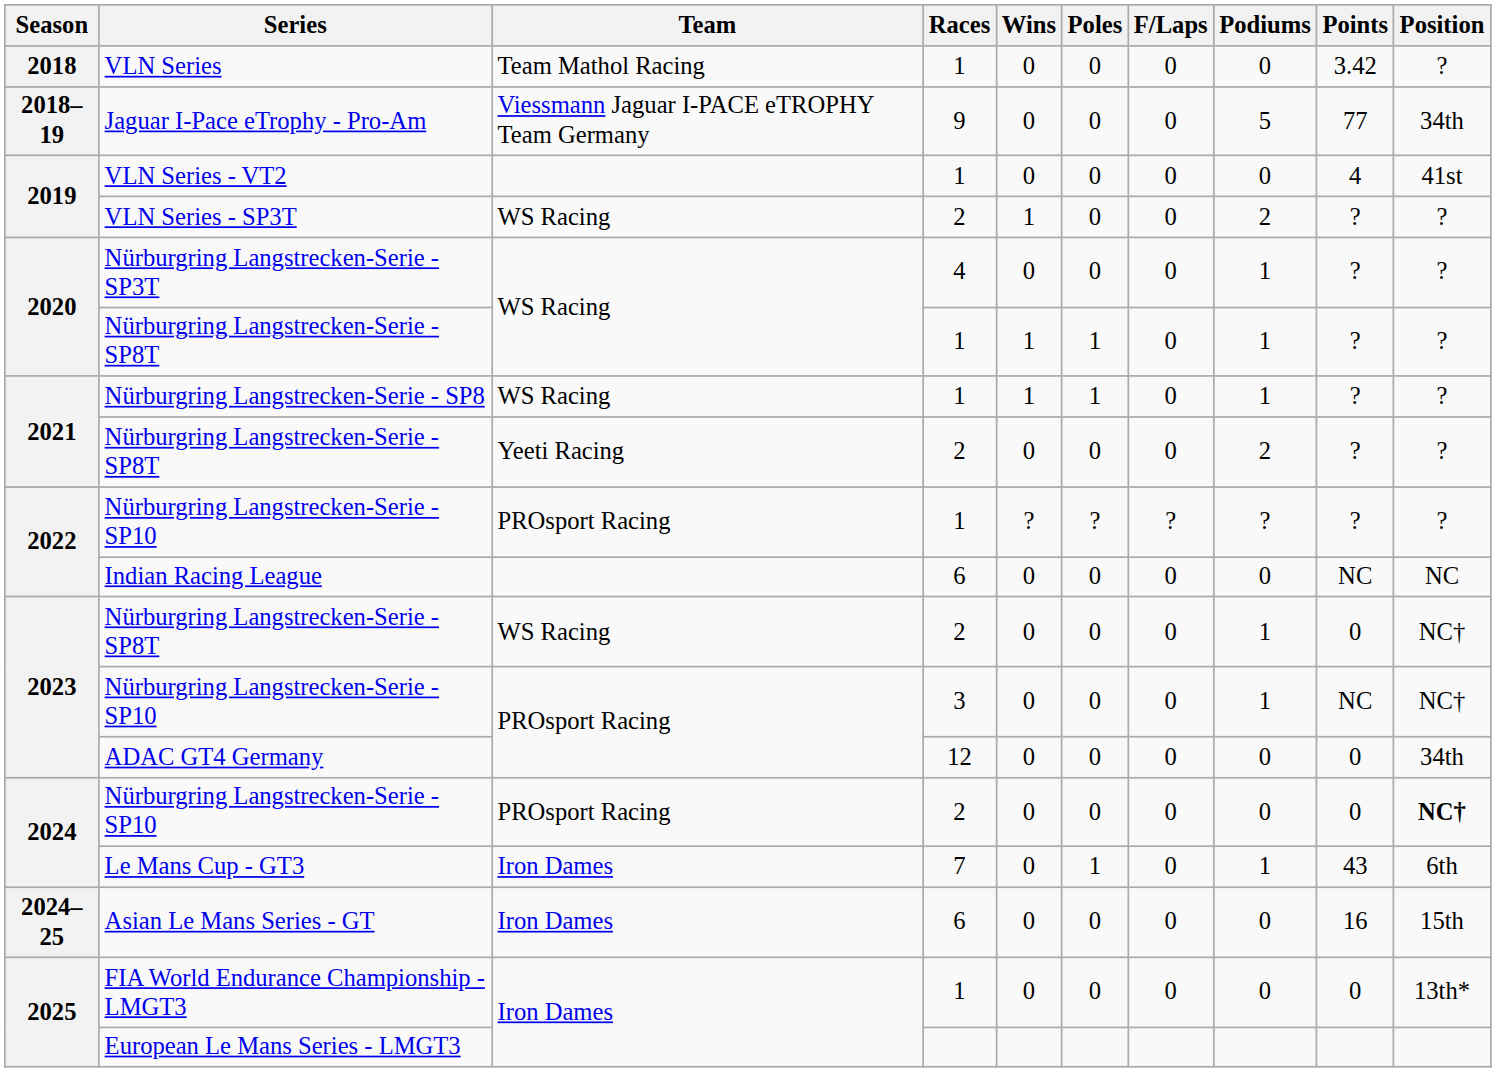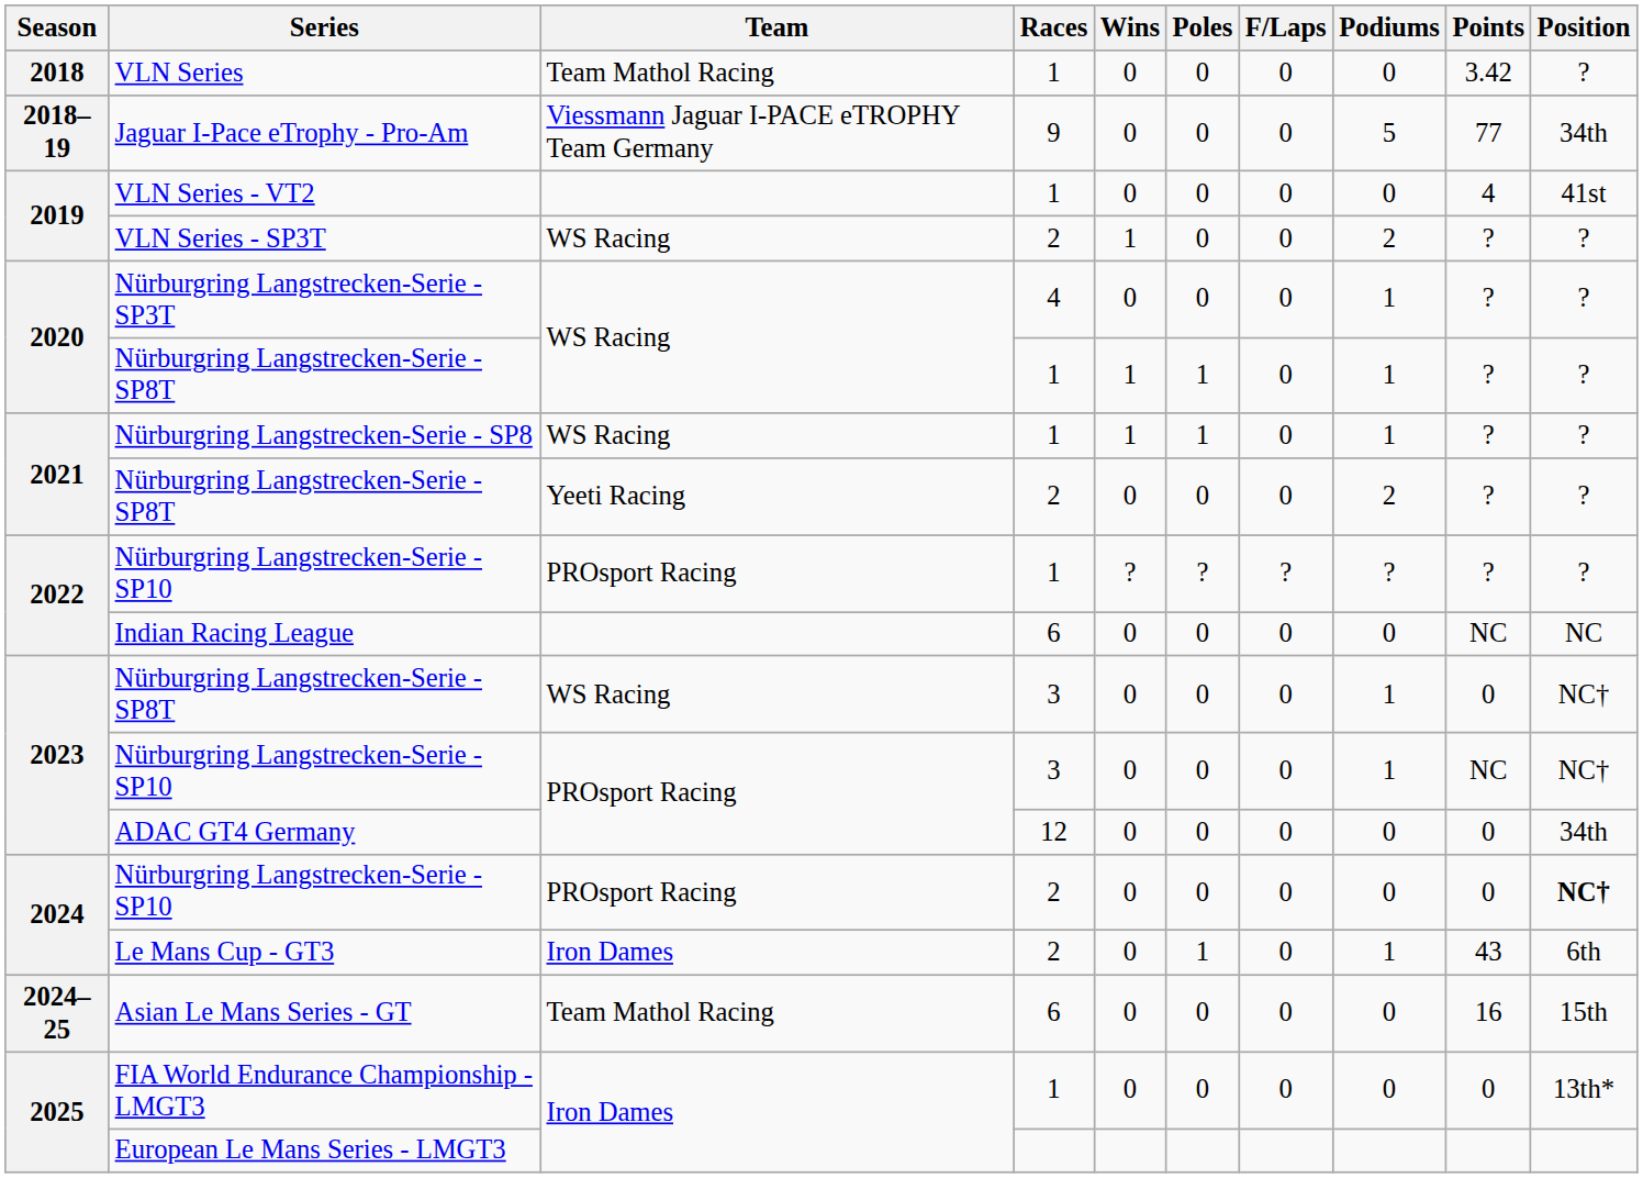2023 / Nürburgring Langstrecken-Serie - SP8T | Races: 2 -> 3
Le Mans Cup - GT3 | Races: 7 -> 2
Asian Le Mans Series - GT | Team: Iron Dames -> Team Mathol Racing
